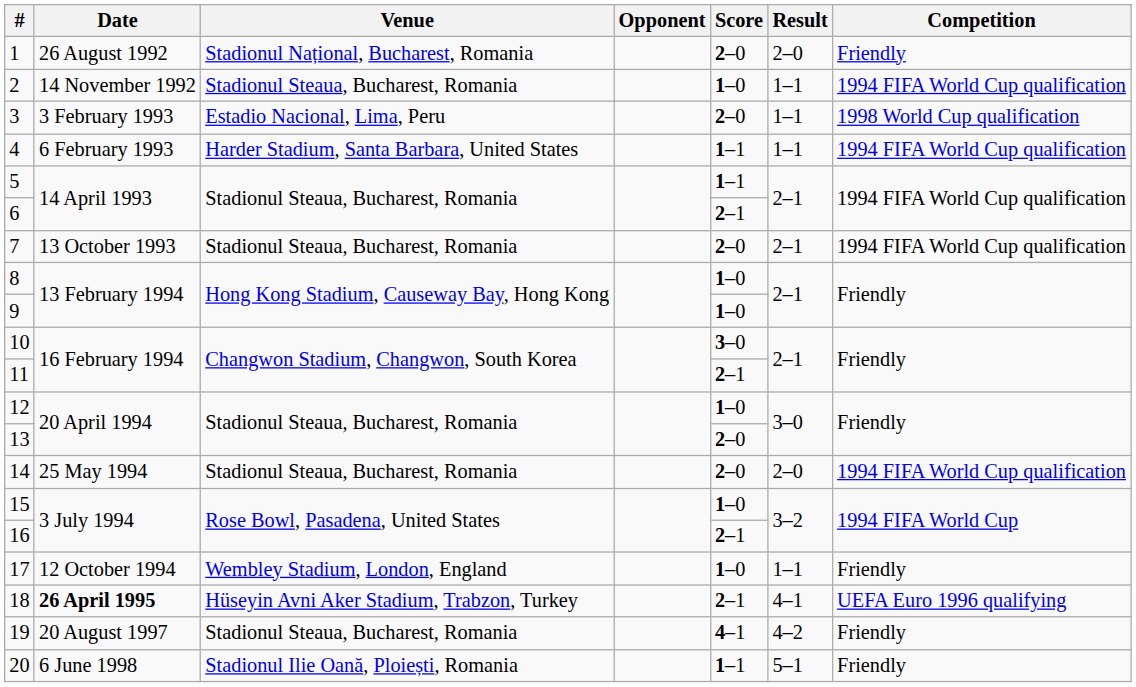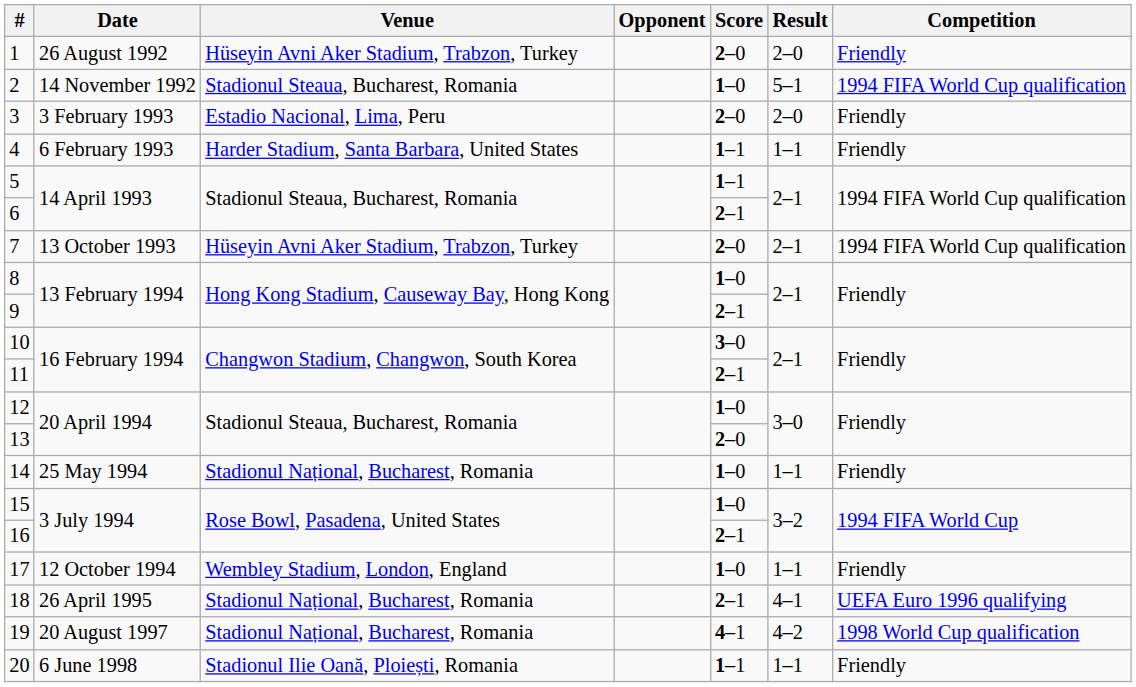1 | Venue: Stadionul Național, Bucharest, Romania -> Hüseyin Avni Aker Stadium, Trabzon, Turkey
2 | Result: 1–1 -> 5–1
3 | Result: 1–1 -> 2–0
3 | Competition: 1998 World Cup qualification -> Friendly
4 | Competition: 1994 FIFA World Cup qualification -> Friendly
7 | Venue: Stadionul Steaua, Bucharest, Romania -> Hüseyin Avni Aker Stadium, Trabzon, Turkey
9 | Score: 1–0 -> 2–1
14 | Venue: Stadionul Steaua, Bucharest, Romania -> Stadionul Național, Bucharest, Romania
14 | Score: 2–0 -> 1–0
14 | Result: 2–0 -> 1–1
14 | Competition: 1994 FIFA World Cup qualification -> Friendly
18 | Date: bold -> normal
18 | Venue: Hüseyin Avni Aker Stadium, Trabzon, Turkey -> Stadionul Național, Bucharest, Romania
19 | Venue: Stadionul Steaua, Bucharest, Romania -> Stadionul Național, Bucharest, Romania
19 | Competition: Friendly -> 1998 World Cup qualification
20 | Result: 5–1 -> 1–1
